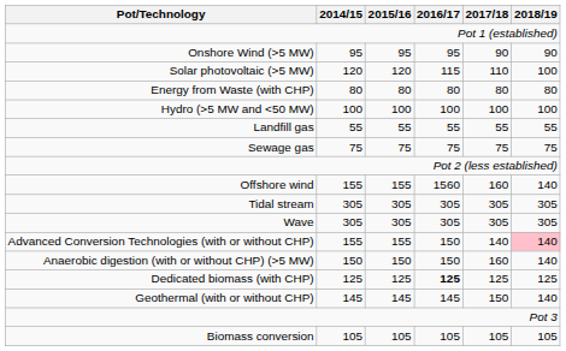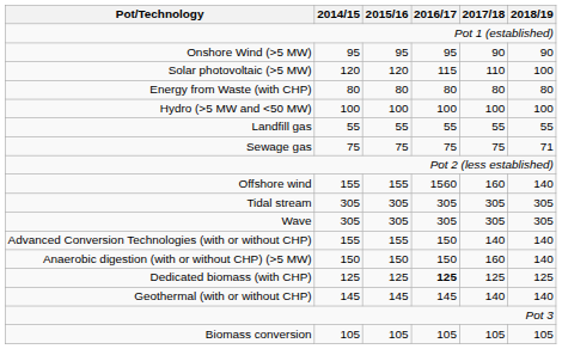Sewage gas | 2018/19: 75 -> 71
Advanced Conversion Technologies (with or without CHP) | 2018/19: pink background -> no background
Geothermal (with or without CHP) | 2017/18: 150 -> 140
